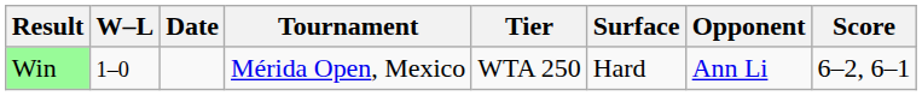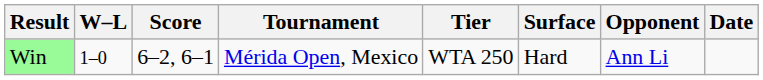columns swapped: Date <-> Score
